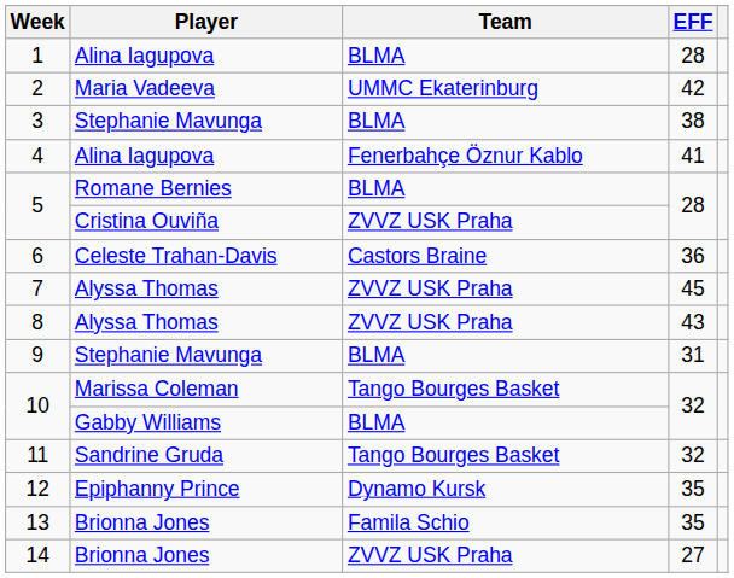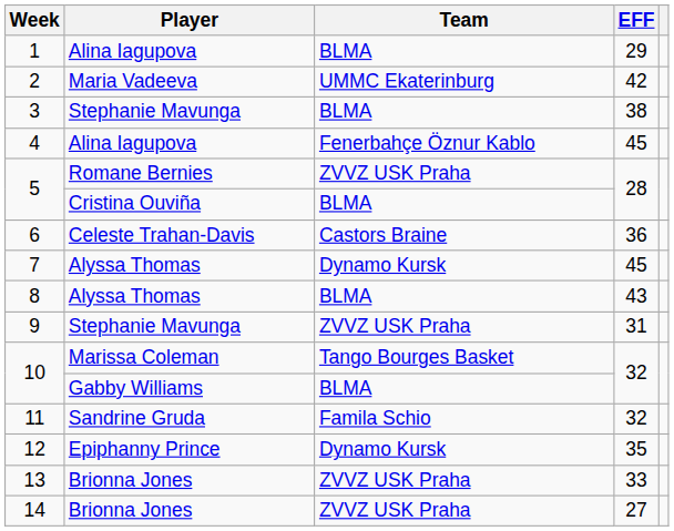1 | EFF: 28 -> 29
4 | EFF: 41 -> 45
5 / Romane Bernies | Team: BLMA -> ZVVZ USK Praha
5 / Cristina Ouviña | Team: ZVVZ USK Praha -> BLMA
7 | Team: ZVVZ USK Praha -> Dynamo Kursk
8 | Team: ZVVZ USK Praha -> BLMA
9 | Team: BLMA -> ZVVZ USK Praha
11 | Team: Tango Bourges Basket -> Famila Schio
13 | Team: Famila Schio -> ZVVZ USK Praha
13 | EFF: 35 -> 33
